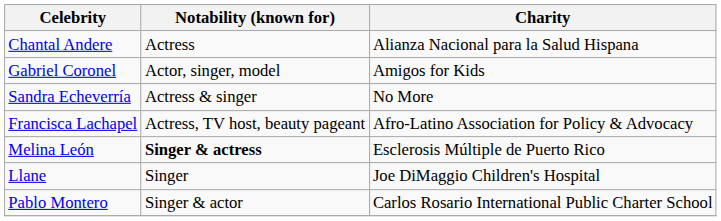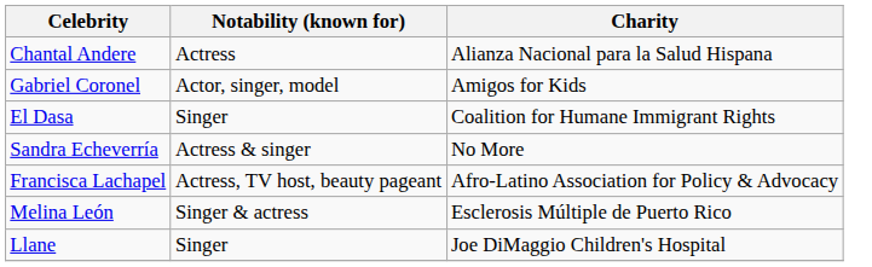+ row: El Dasa | Singer | Coalition for Humane Immigrant Rights
Melina León | Notability (known for): bold -> normal
- row: Pablo Montero | Singer & actor | Carlos Rosario International Public Charter School
